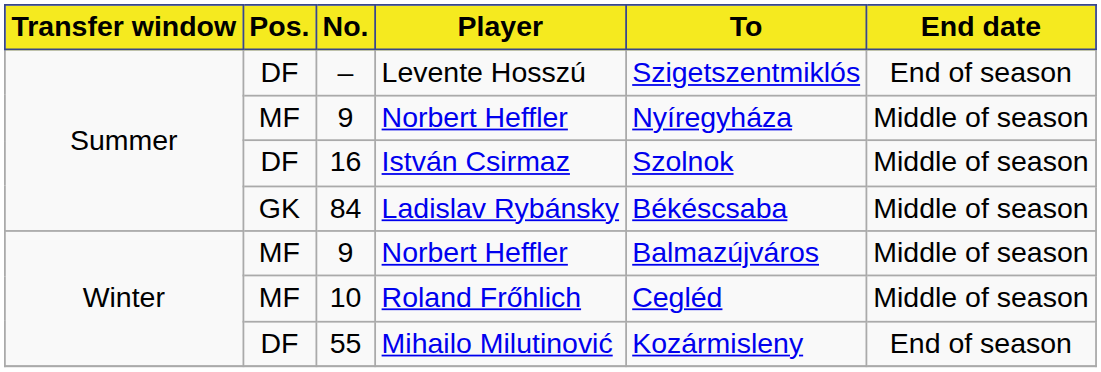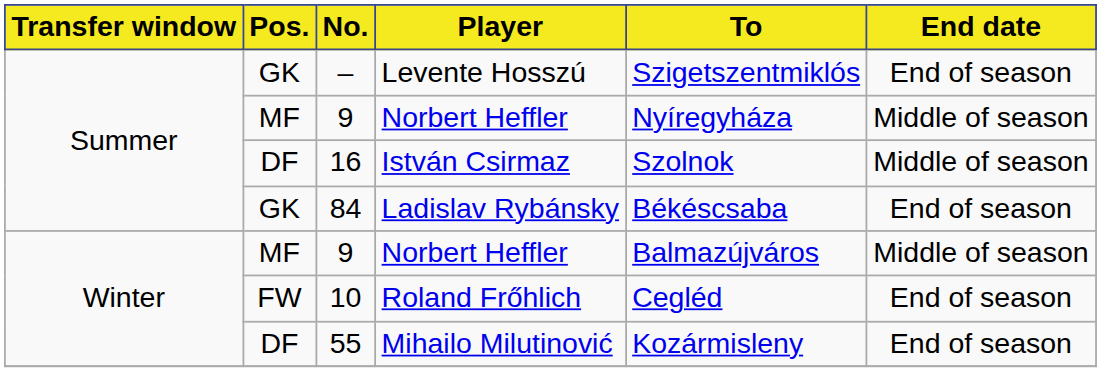– | Pos.: DF -> GK
84 | End date: Middle of season -> End of season
10 | Pos.: MF -> FW
10 | End date: Middle of season -> End of season
